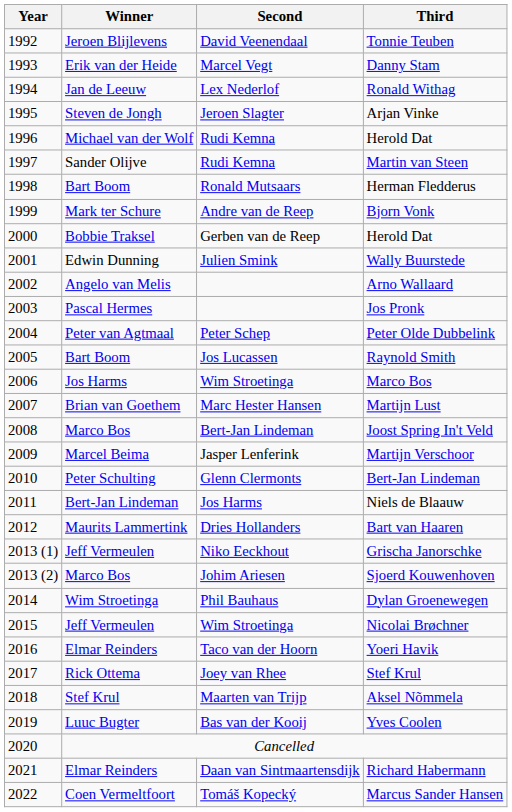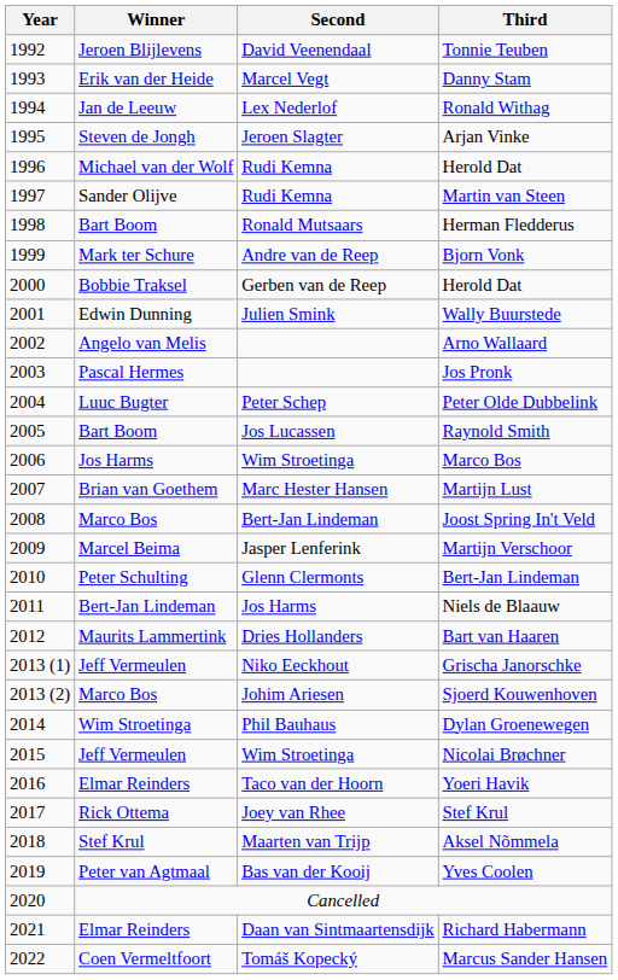Peter Olde Dubbelink | Winner: Peter van Agtmaal -> Luuc Bugter
Yves Coolen | Winner: Luuc Bugter -> Peter van Agtmaal
